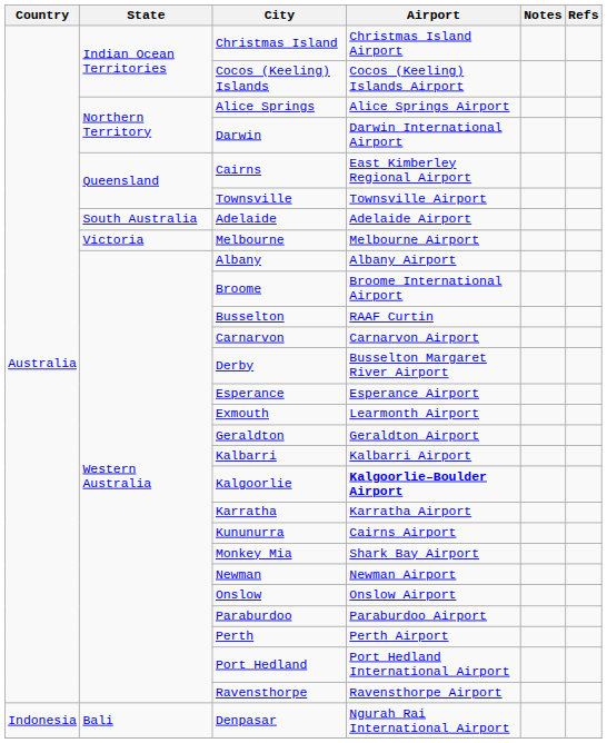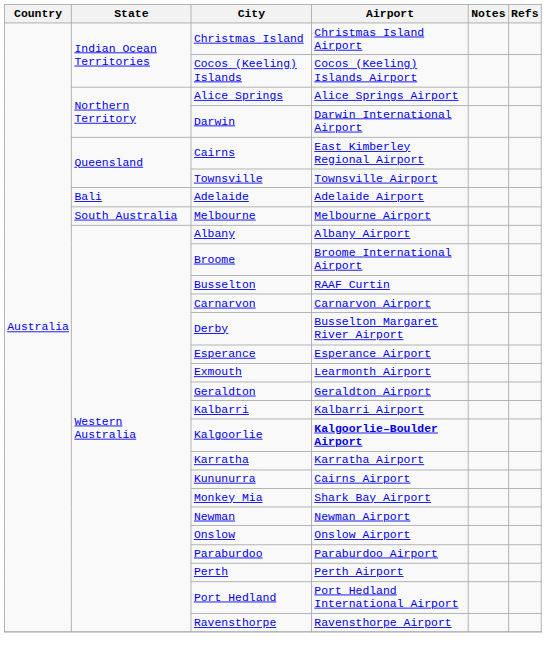Adelaide | State: South Australia -> Bali
Melbourne | State: Victoria -> South Australia
- row: Indonesia | Bali | Denpasar | Ngurah Rai International Airport
